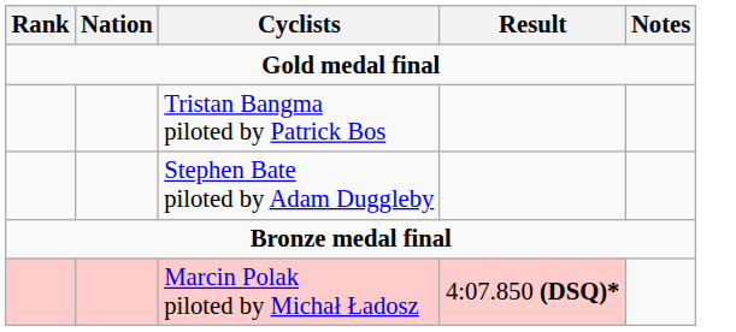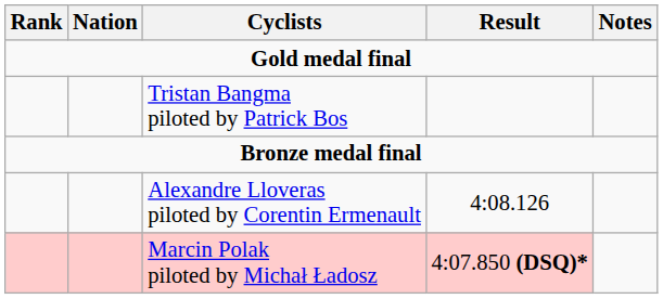- row: Stephen Bate piloted by Adam Duggleby
+ row: Alexandre Lloveras piloted by Corentin Ermenault | 4:08.126
